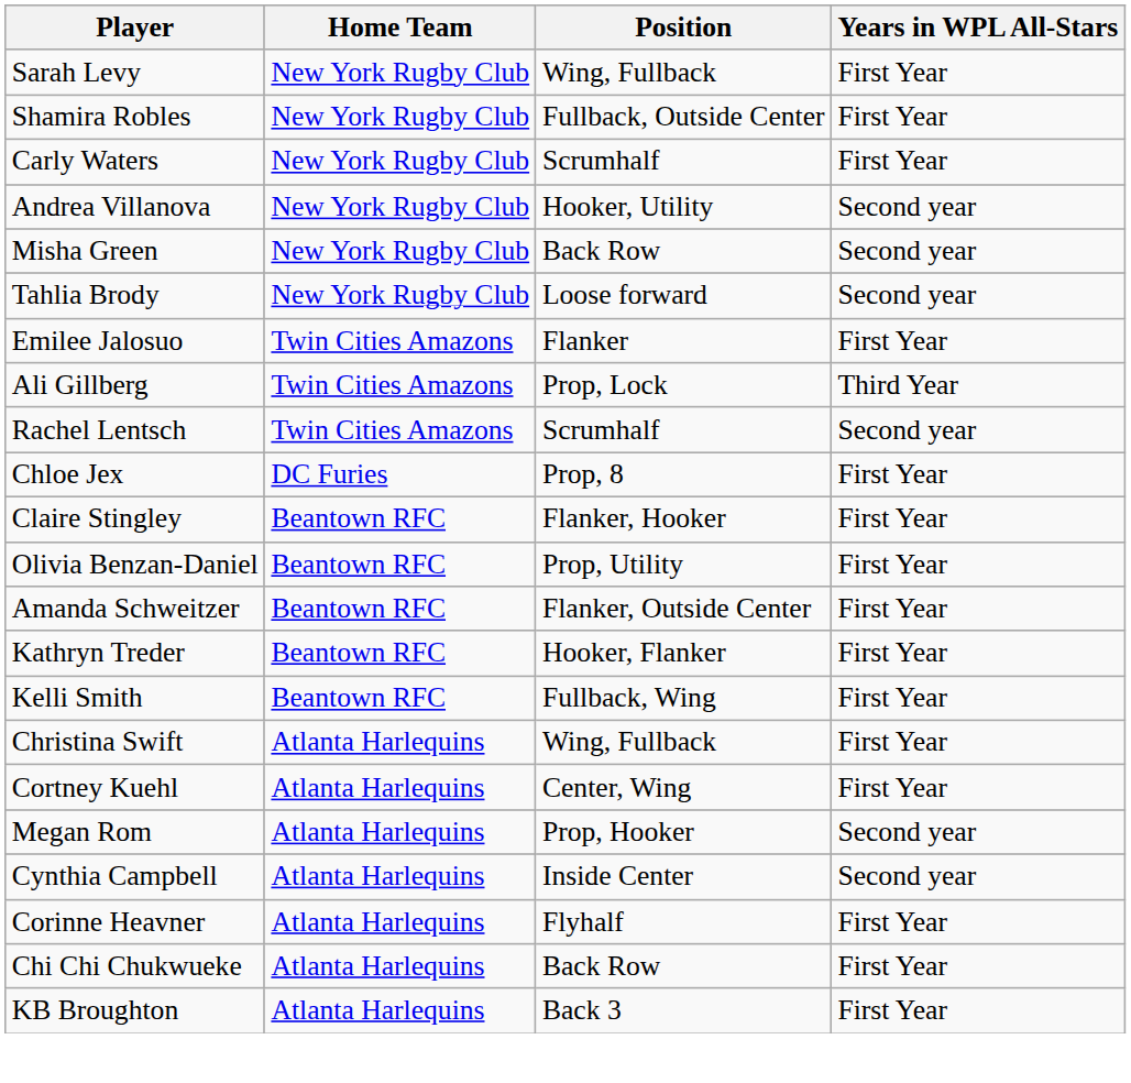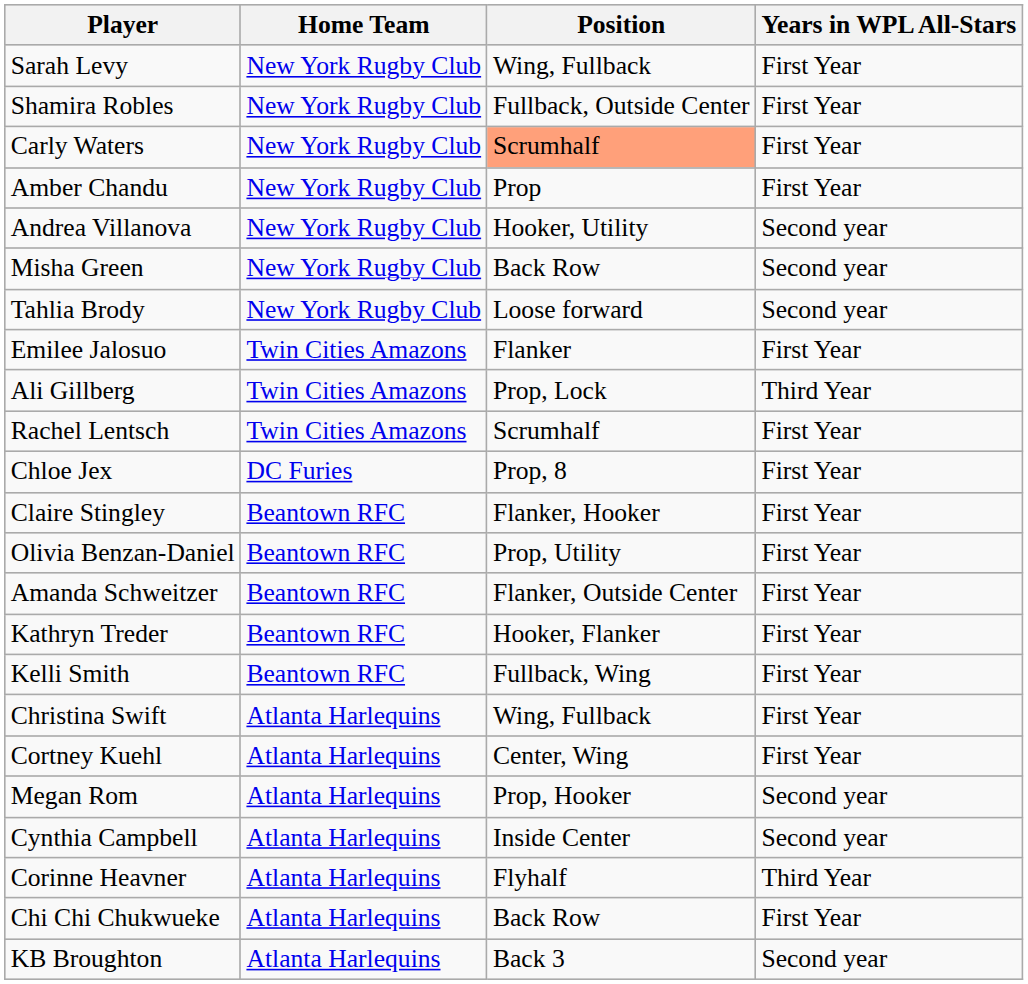Carly Waters | Position: no background -> lightsalmon background
+ row: Amber Chandu | New York Rugby Club | Prop | First Year
Rachel Lentsch | Years in WPL All-Stars: Second year -> First Year
Corinne Heavner | Years in WPL All-Stars: First Year -> Third Year
KB Broughton | Years in WPL All-Stars: First Year -> Second year
